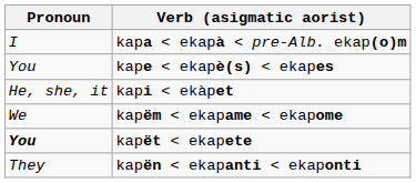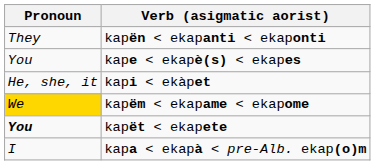rows swapped: kapa < ekapà < pre-Alb. ekap(o)m <-> kapën < ekapanti < ekaponti
kapëm < ekapame < ekapome | Pronoun: no background -> gold background
